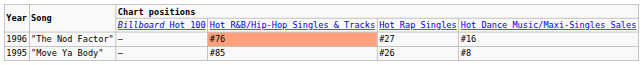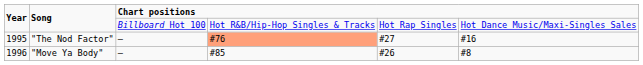"The Nod Factor" | Year: 1996 -> 1995
"Move Ya Body" | Year: 1995 -> 1996
